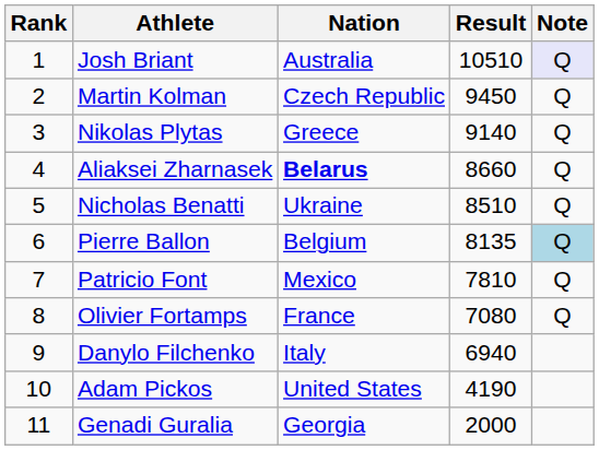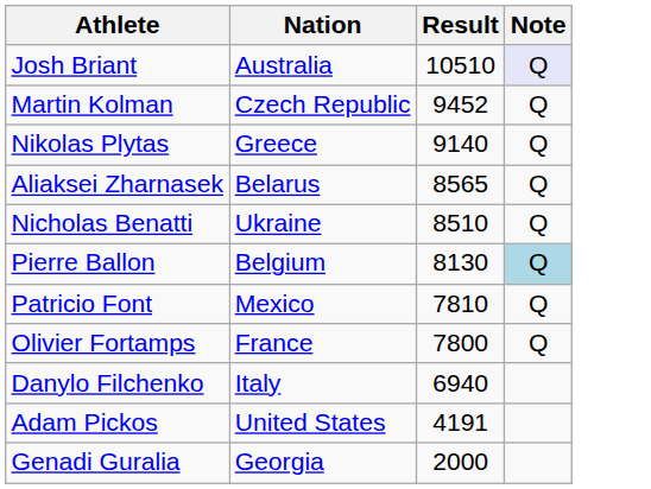- column: Rank | 1 | 2 | 3 | 4 | 5 | 6 | 7 | 8 | 9 | 10 | 11
Martin Kolman | Result: 9450 -> 9452
Aliaksei Zharnasek | Nation: bold -> normal
Aliaksei Zharnasek | Result: 8660 -> 8565
Pierre Ballon | Result: 8135 -> 8130
Olivier Fortamps | Result: 7080 -> 7800
Adam Pickos | Result: 4190 -> 4191
